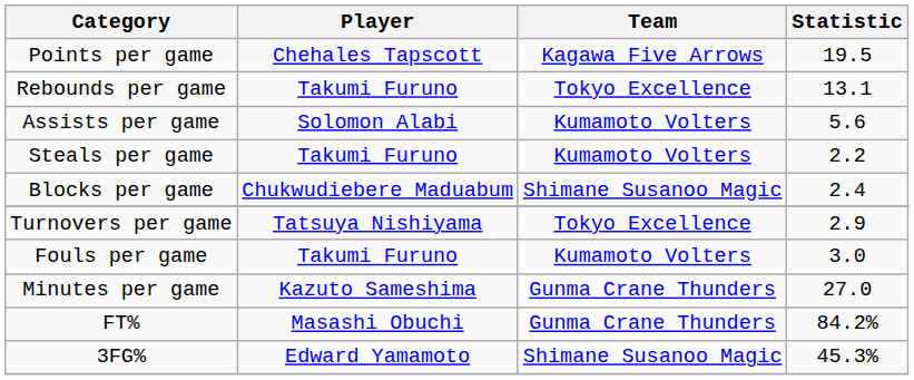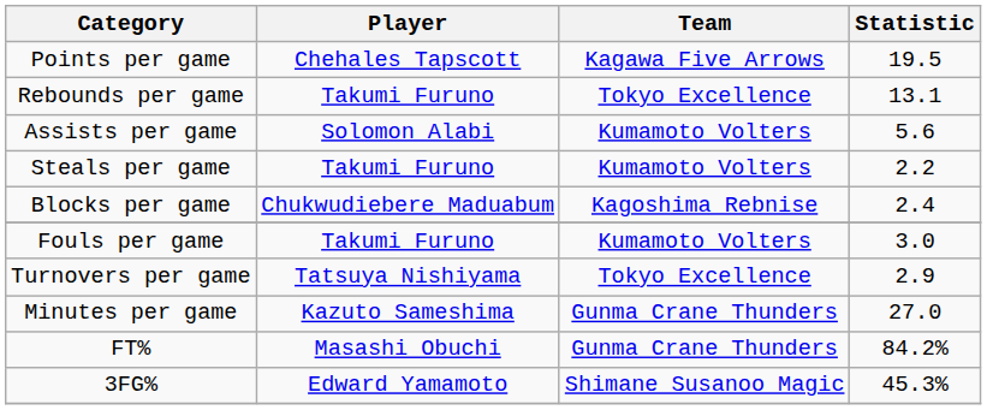Blocks per game | Team: Shimane Susanoo Magic -> Kagoshima Rebnise
rows swapped: Turnovers per game <-> Fouls per game
